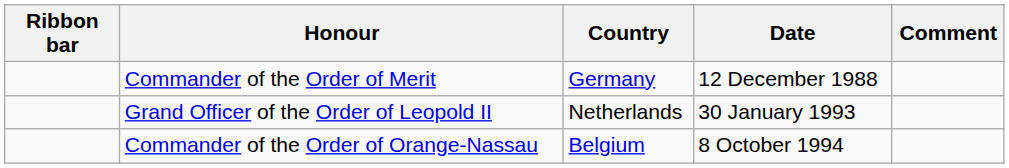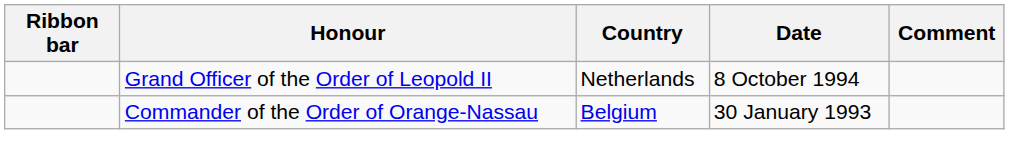- row: Commander of the Order of Merit | Germany | 12 December 1988
Grand Officer of the Order of Leopold II | Date: 30 January 1993 -> 8 October 1994
Commander of the Order of Orange-Nassau | Date: 8 October 1994 -> 30 January 1993
